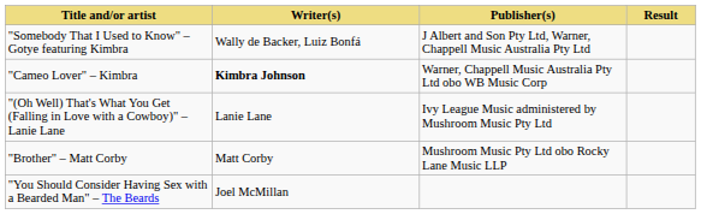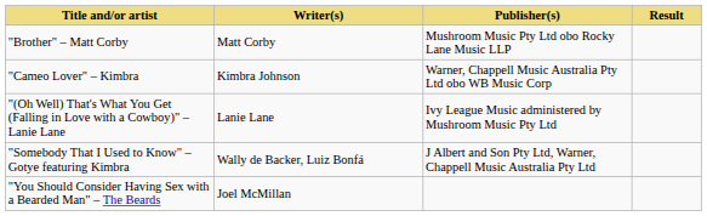rows swapped: "Brother" – Matt Corby <-> "Somebody That I Used to Know" – Gotye featuring Kimbra
"Cameo Lover" – Kimbra | Writer(s): bold -> normal
